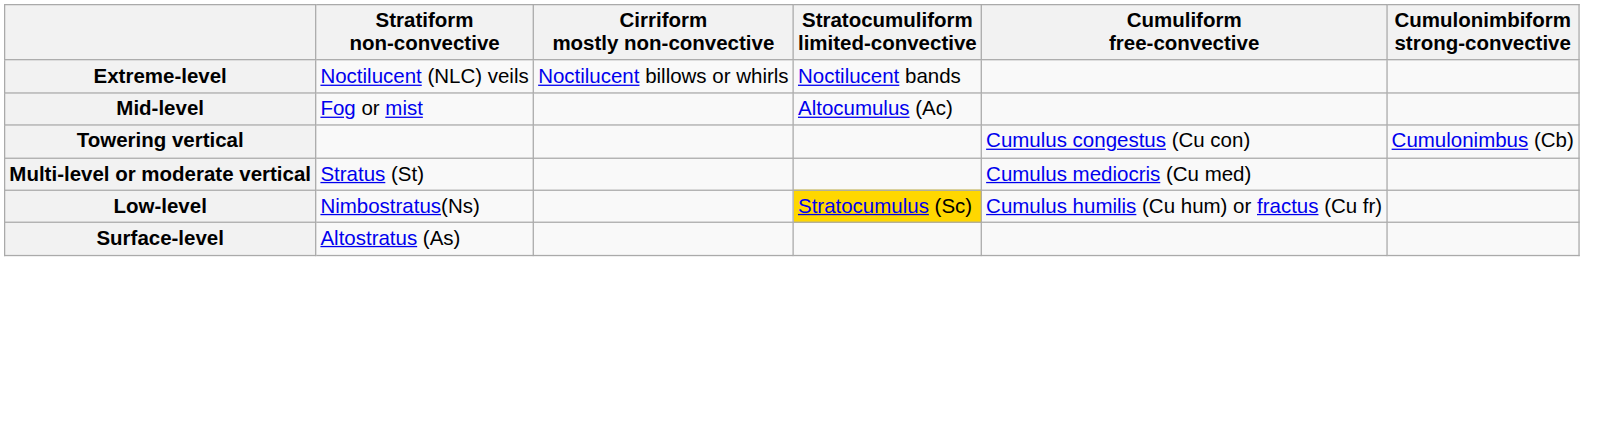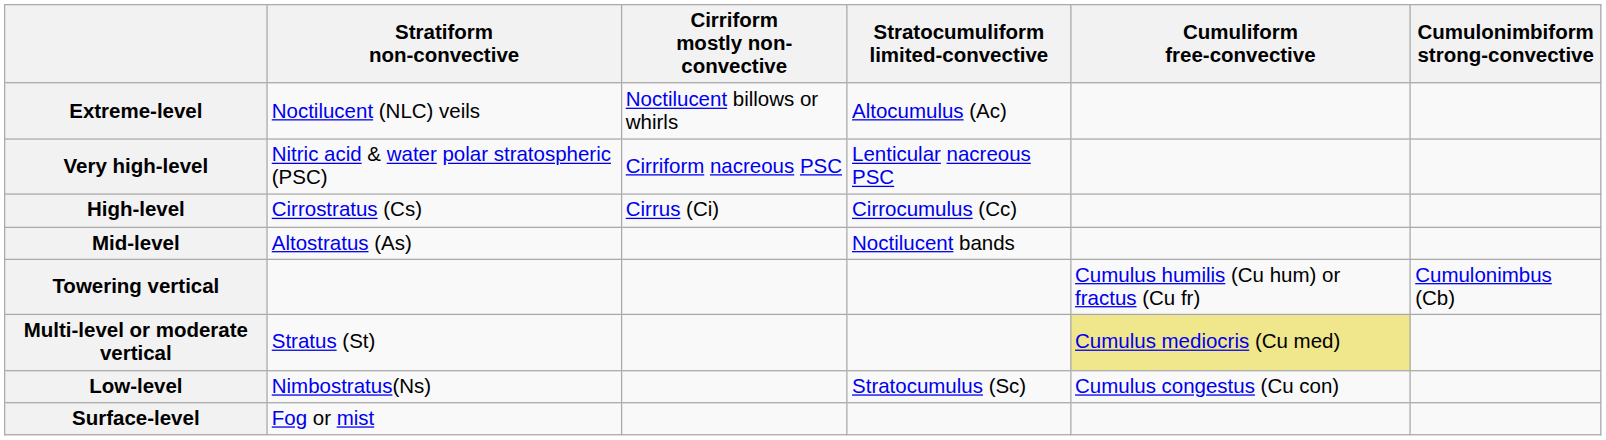Extreme-level | Stratocumuliform limited-convective: Noctilucent bands -> Altocumulus (Ac)
+ row: Very high-level | Nitric acid & water polar stratospheric (PSC) | Cirriform nacreous PSC | Lenticular nacreous PSC
+ row: High-level | Cirrostratus (Cs) | Cirrus (Ci) | Cirrocumulus (Cc)
Mid-level | Stratiform non-convective: Fog or mist -> Altostratus (As)
Mid-level | Stratocumuliform limited-convective: Altocumulus (Ac) -> Noctilucent bands
Towering vertical | Cumuliform free-convective: Cumulus congestus (Cu con) -> Cumulus humilis (Cu hum) or fractus (Cu fr)
Multi-level or moderate vertical | Cumuliform free-convective: no background -> khaki background
Low-level | Stratocumuliform limited-convective: gold background -> no background
Low-level | Cumuliform free-convective: Cumulus humilis (Cu hum) or fractus (Cu fr) -> Cumulus congestus (Cu con)
Surface-level | Stratiform non-convective: Altostratus (As) -> Fog or mist
